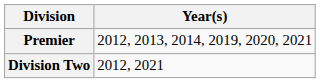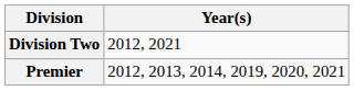rows swapped: Premier <-> Division Two
